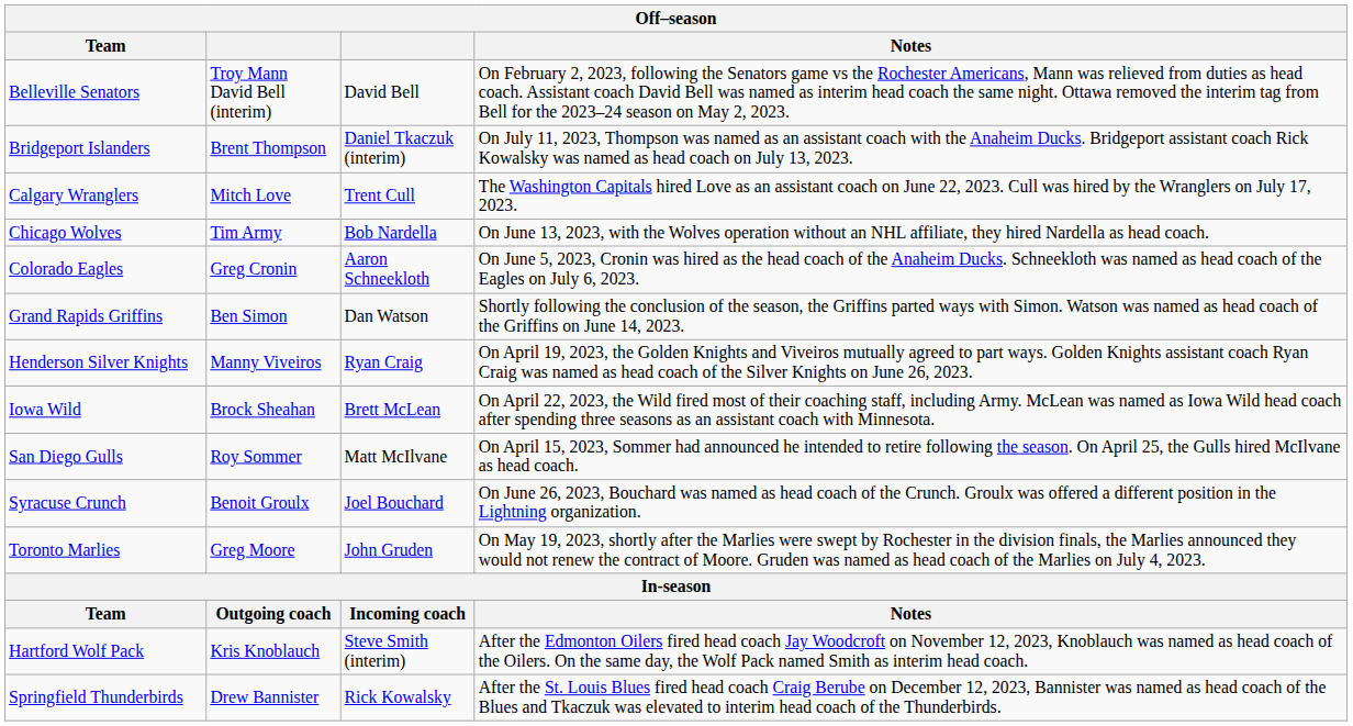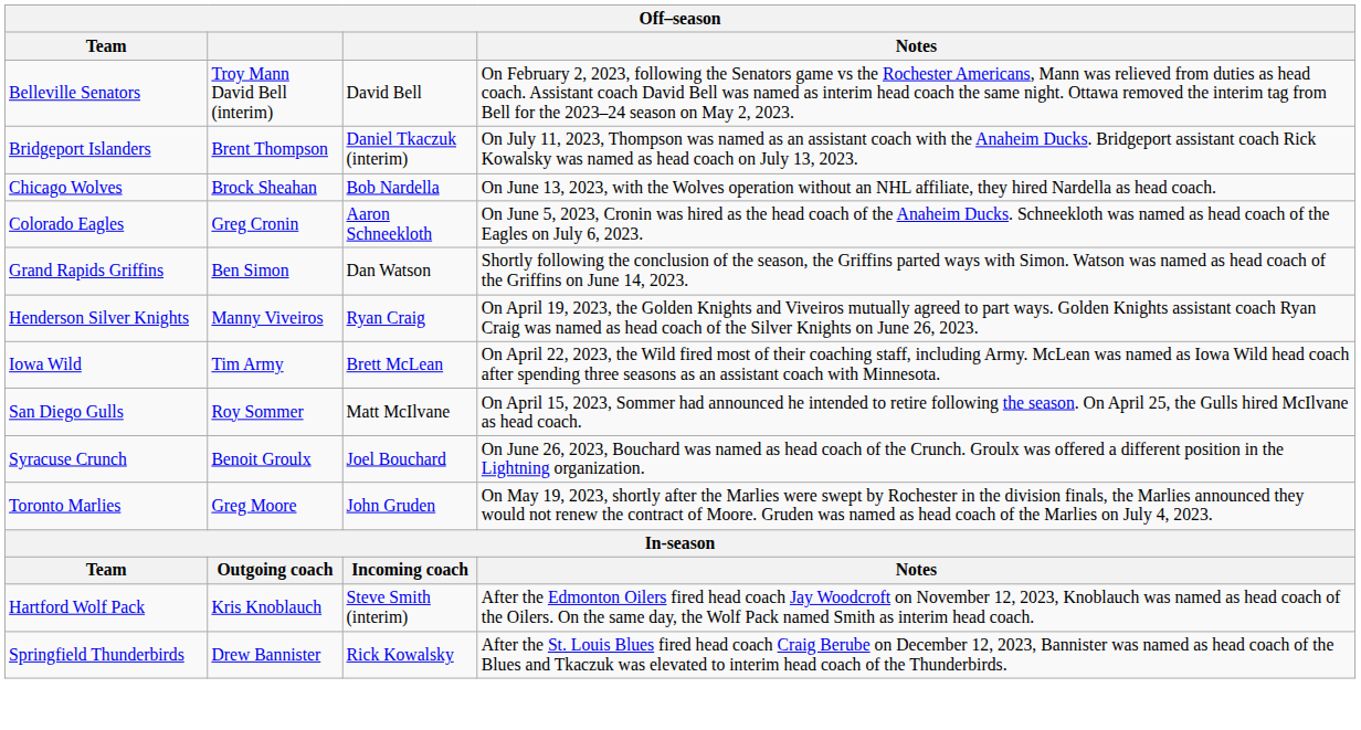- row: Calgary Wranglers | Mitch Love | Trent Cull | The Washington Capitals hired Love as an assistant coach on June 22, 2023. Cull was hired by the Wranglers on July 17, 2023.
Chicago Wolves | column 2: Tim Army -> Brock Sheahan
Iowa Wild | column 2: Brock Sheahan -> Tim Army
